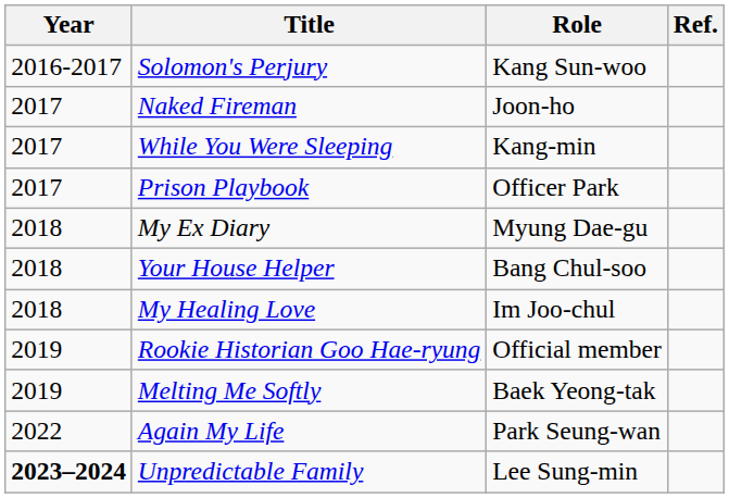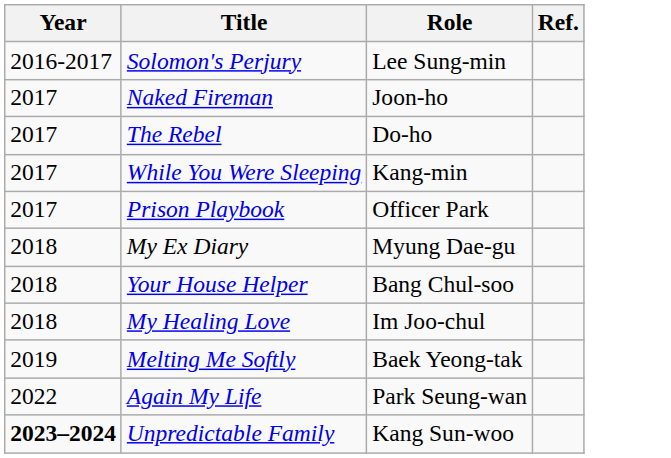Solomon's Perjury | Role: Kang Sun-woo -> Lee Sung-min
+ row: 2017 | The Rebel | Do-ho
- row: 2019 | Rookie Historian Goo Hae-ryung | Official member
Unpredictable Family | Role: Lee Sung-min -> Kang Sun-woo
